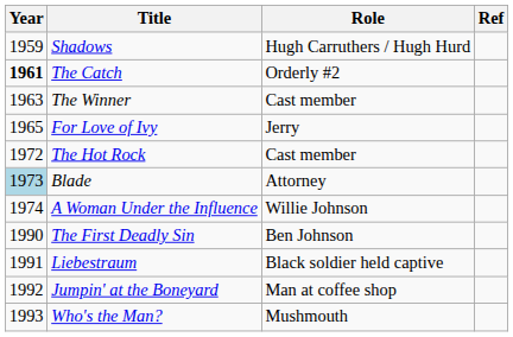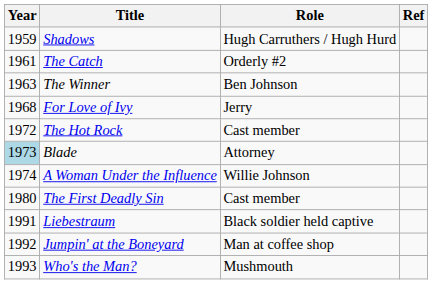The Catch | Year: bold -> normal
The Winner | Role: Cast member -> Ben Johnson
For Love of Ivy | Year: 1965 -> 1968
The First Deadly Sin | Year: 1990 -> 1980
The First Deadly Sin | Role: Ben Johnson -> Cast member
